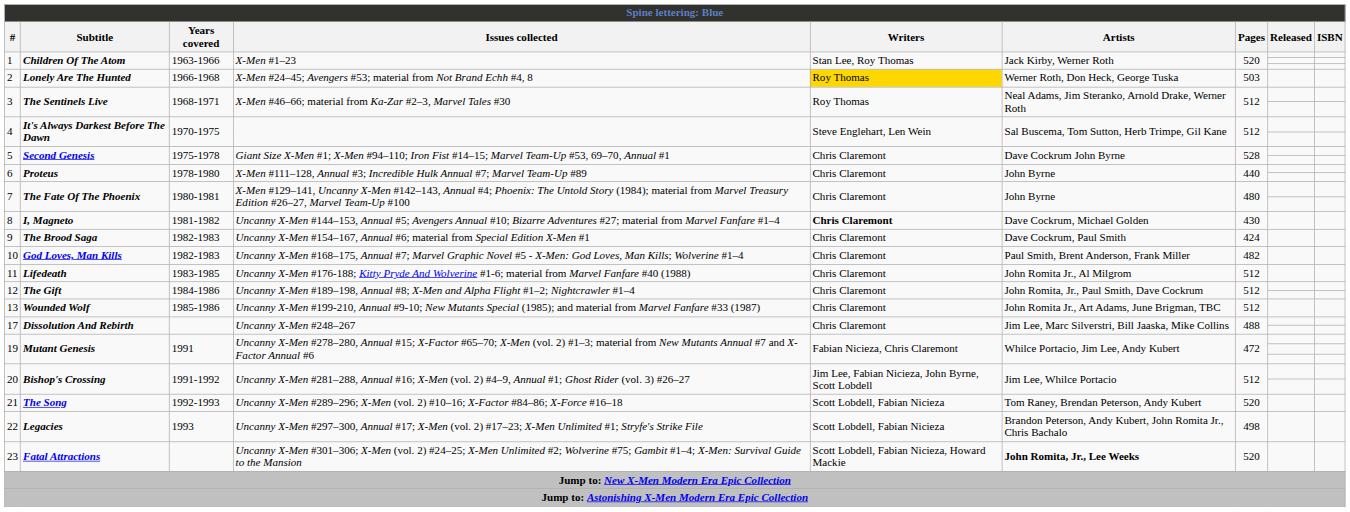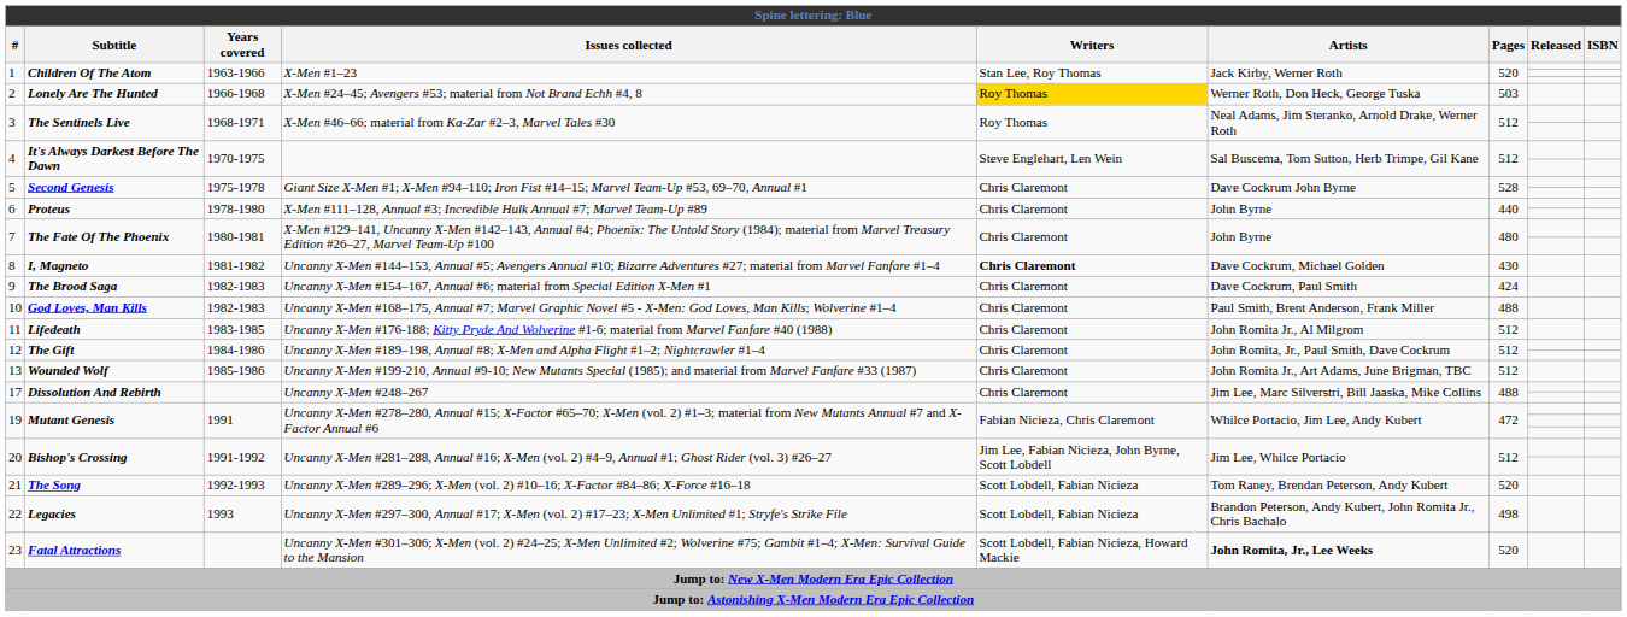10 | Pages: 482 -> 488
